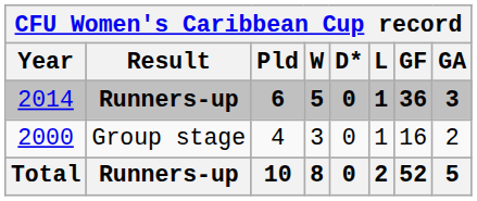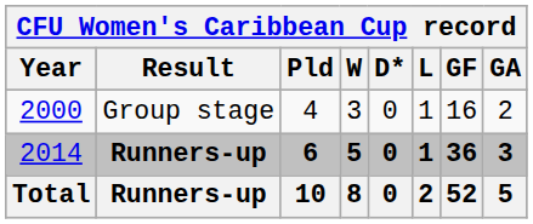rows swapped: Group stage <-> 2014 / Runners-up
